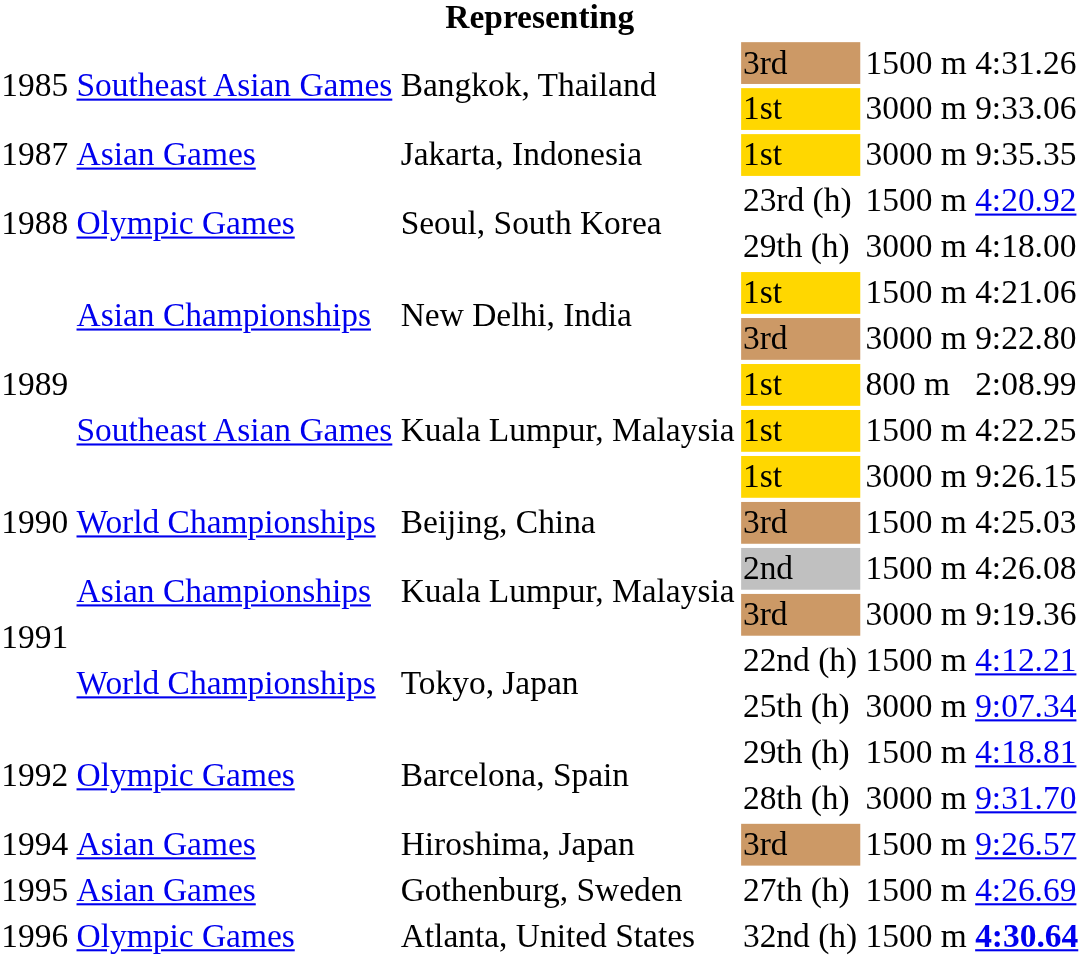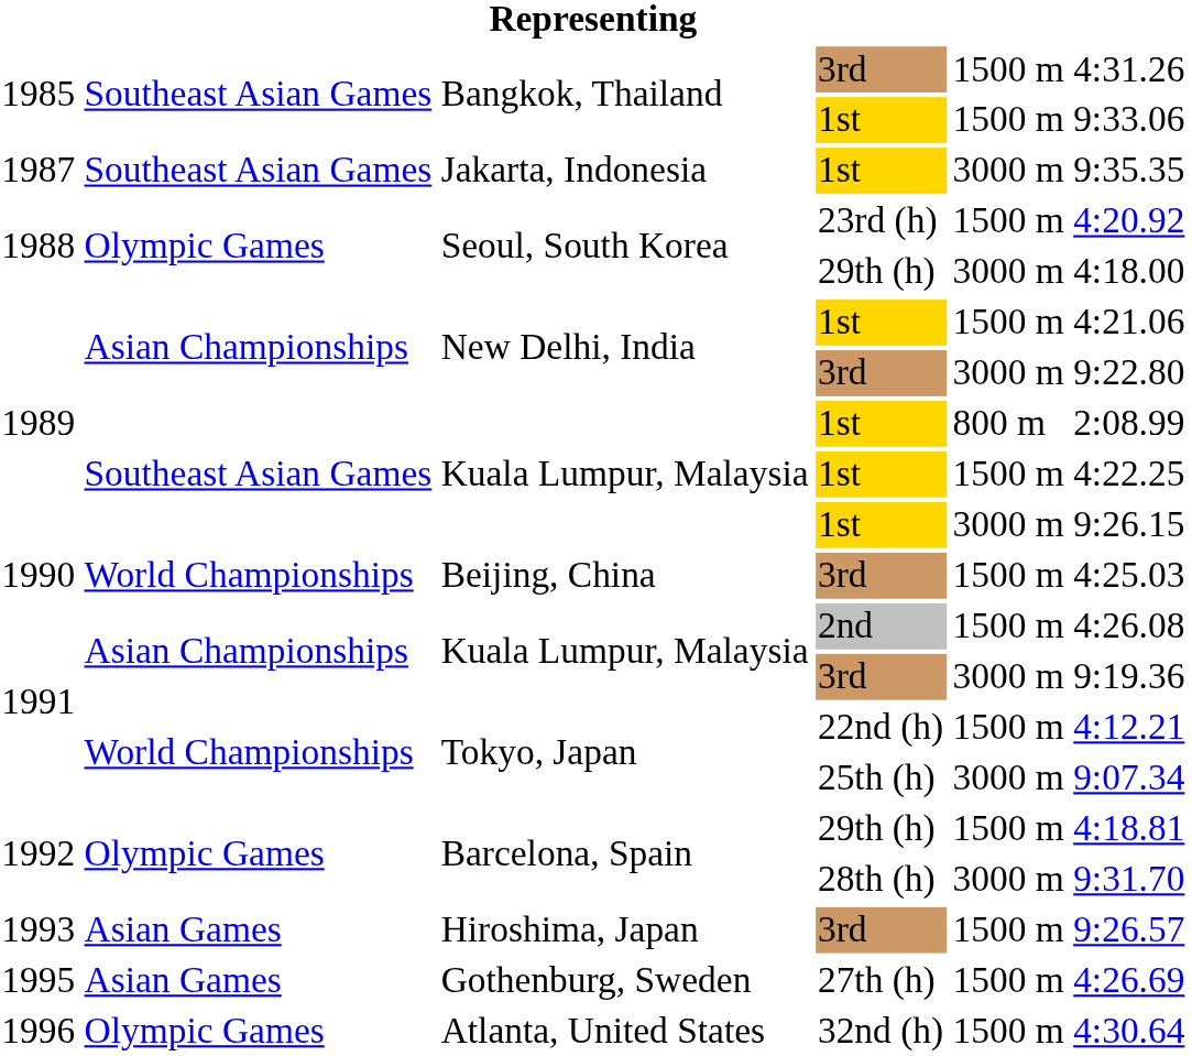Bangkok, Thailand / 1st | column 5: 3000 m -> 1500 m
Jakarta, Indonesia | column 2: Asian Games -> Southeast Asian Games
Hiroshima, Japan | column 1: 1994 -> 1993
Atlanta, United States | column 6: bold -> normal
